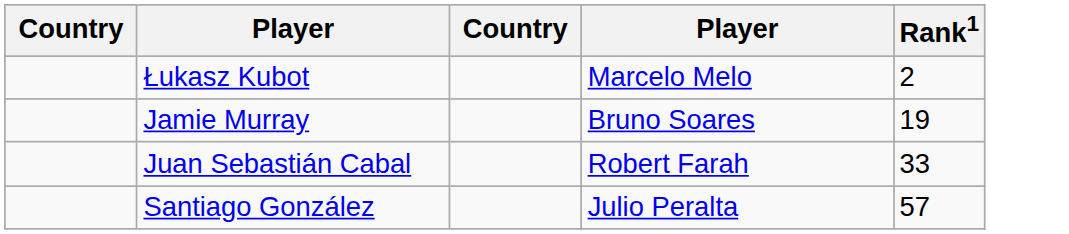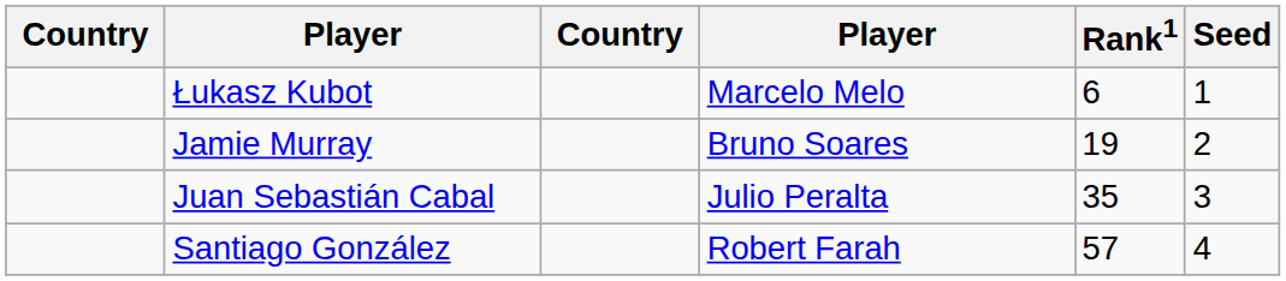+ column: Seed | 1 | 2 | 3 | 4
Łukasz Kubot | Rank1: 2 -> 6
Juan Sebastián Cabal | column 4: Robert Farah -> Julio Peralta
Juan Sebastián Cabal | Rank1: 33 -> 35
Santiago González | column 4: Julio Peralta -> Robert Farah
